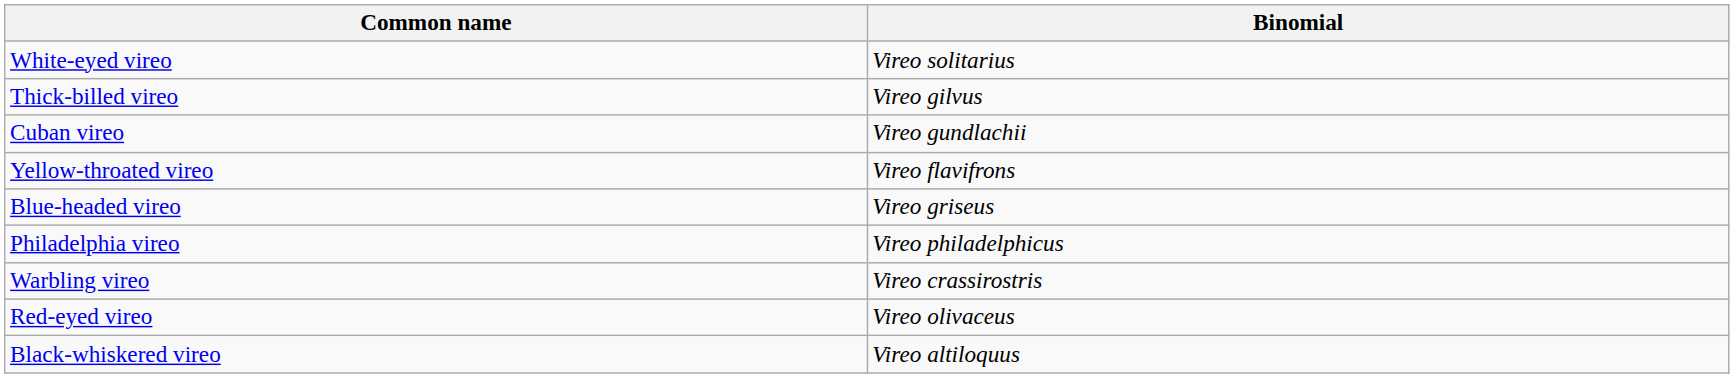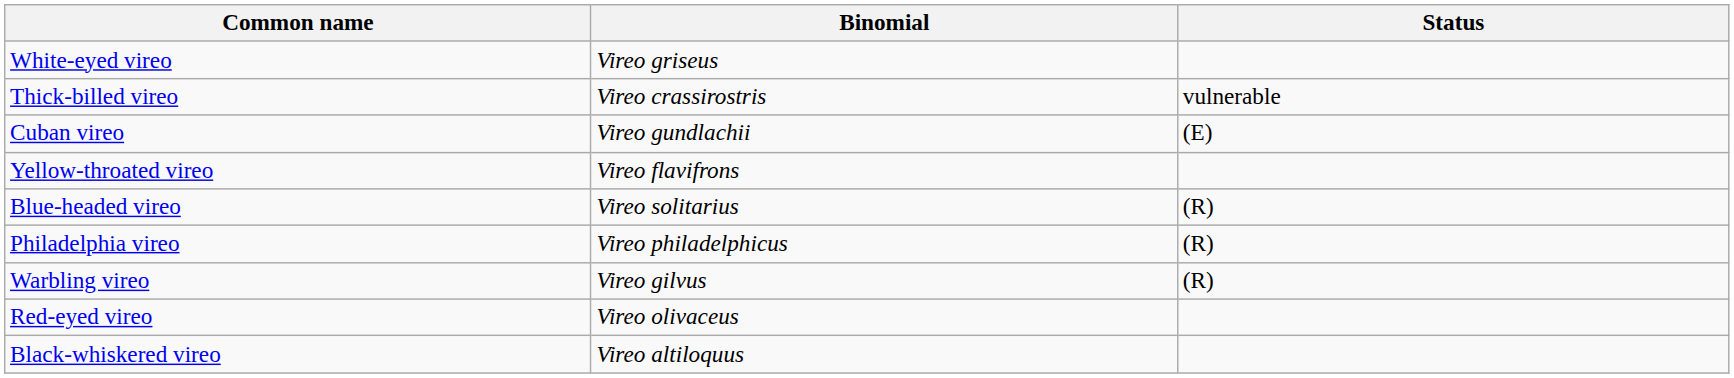+ column: Status | vulnerable | (E) | (R) | (R) | (R)
White-eyed vireo | Binomial: Vireo solitarius -> Vireo griseus
Thick-billed vireo | Binomial: Vireo gilvus -> Vireo crassirostris
Blue-headed vireo | Binomial: Vireo griseus -> Vireo solitarius
Warbling vireo | Binomial: Vireo crassirostris -> Vireo gilvus
